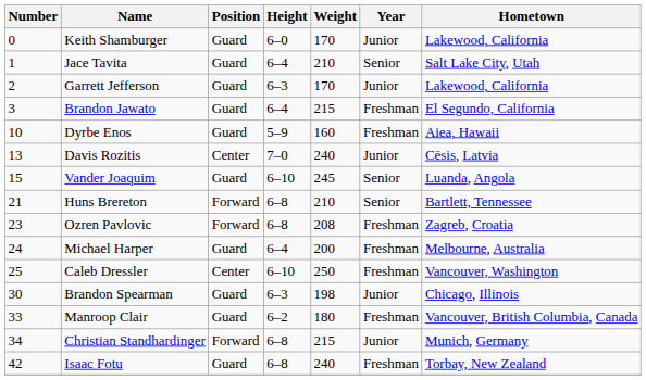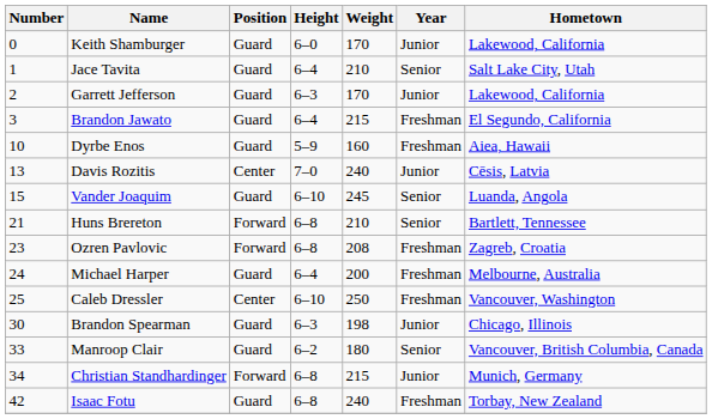Manroop Clair | Year: Freshman -> Senior
